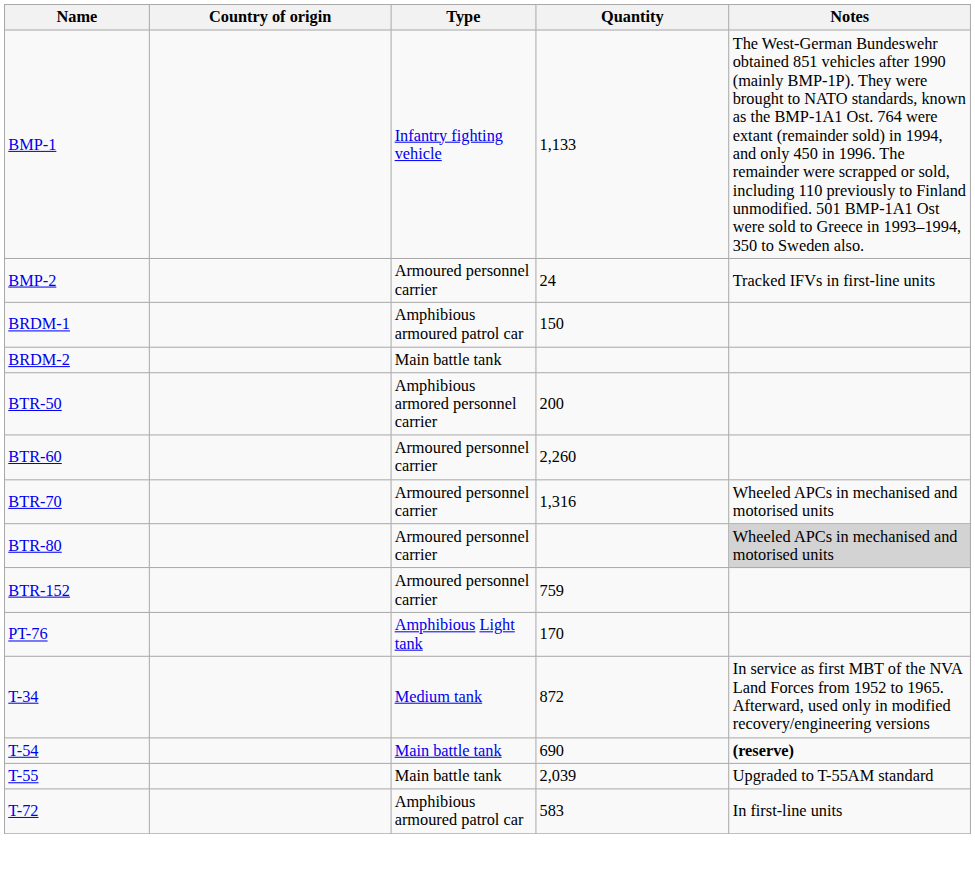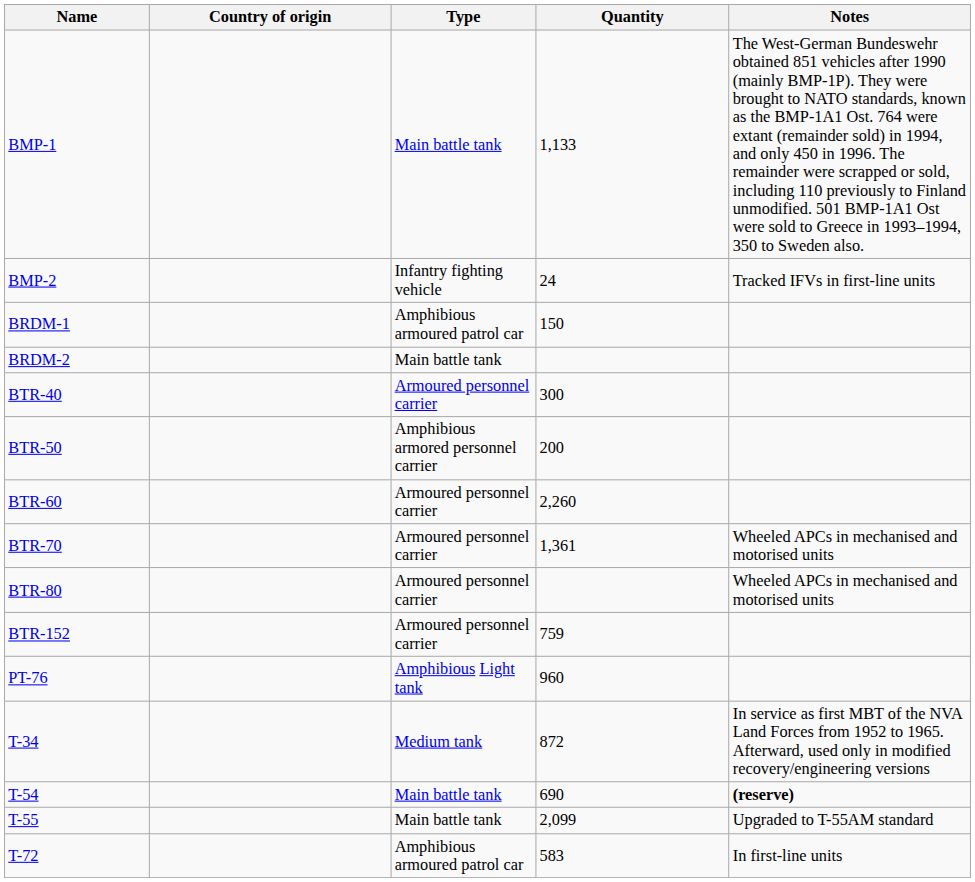BMP-1 | Type: Infantry fighting vehicle -> Main battle tank
BMP-2 | Type: Armoured personnel carrier -> Infantry fighting vehicle
+ row: BTR-40 | Armoured personnel carrier | 300
BTR-70 | Quantity: 1,316 -> 1,361
BTR-80 | Notes: lightgrey background -> no background
PT-76 | Quantity: 170 -> 960
T-55 | Quantity: 2,039 -> 2,099
